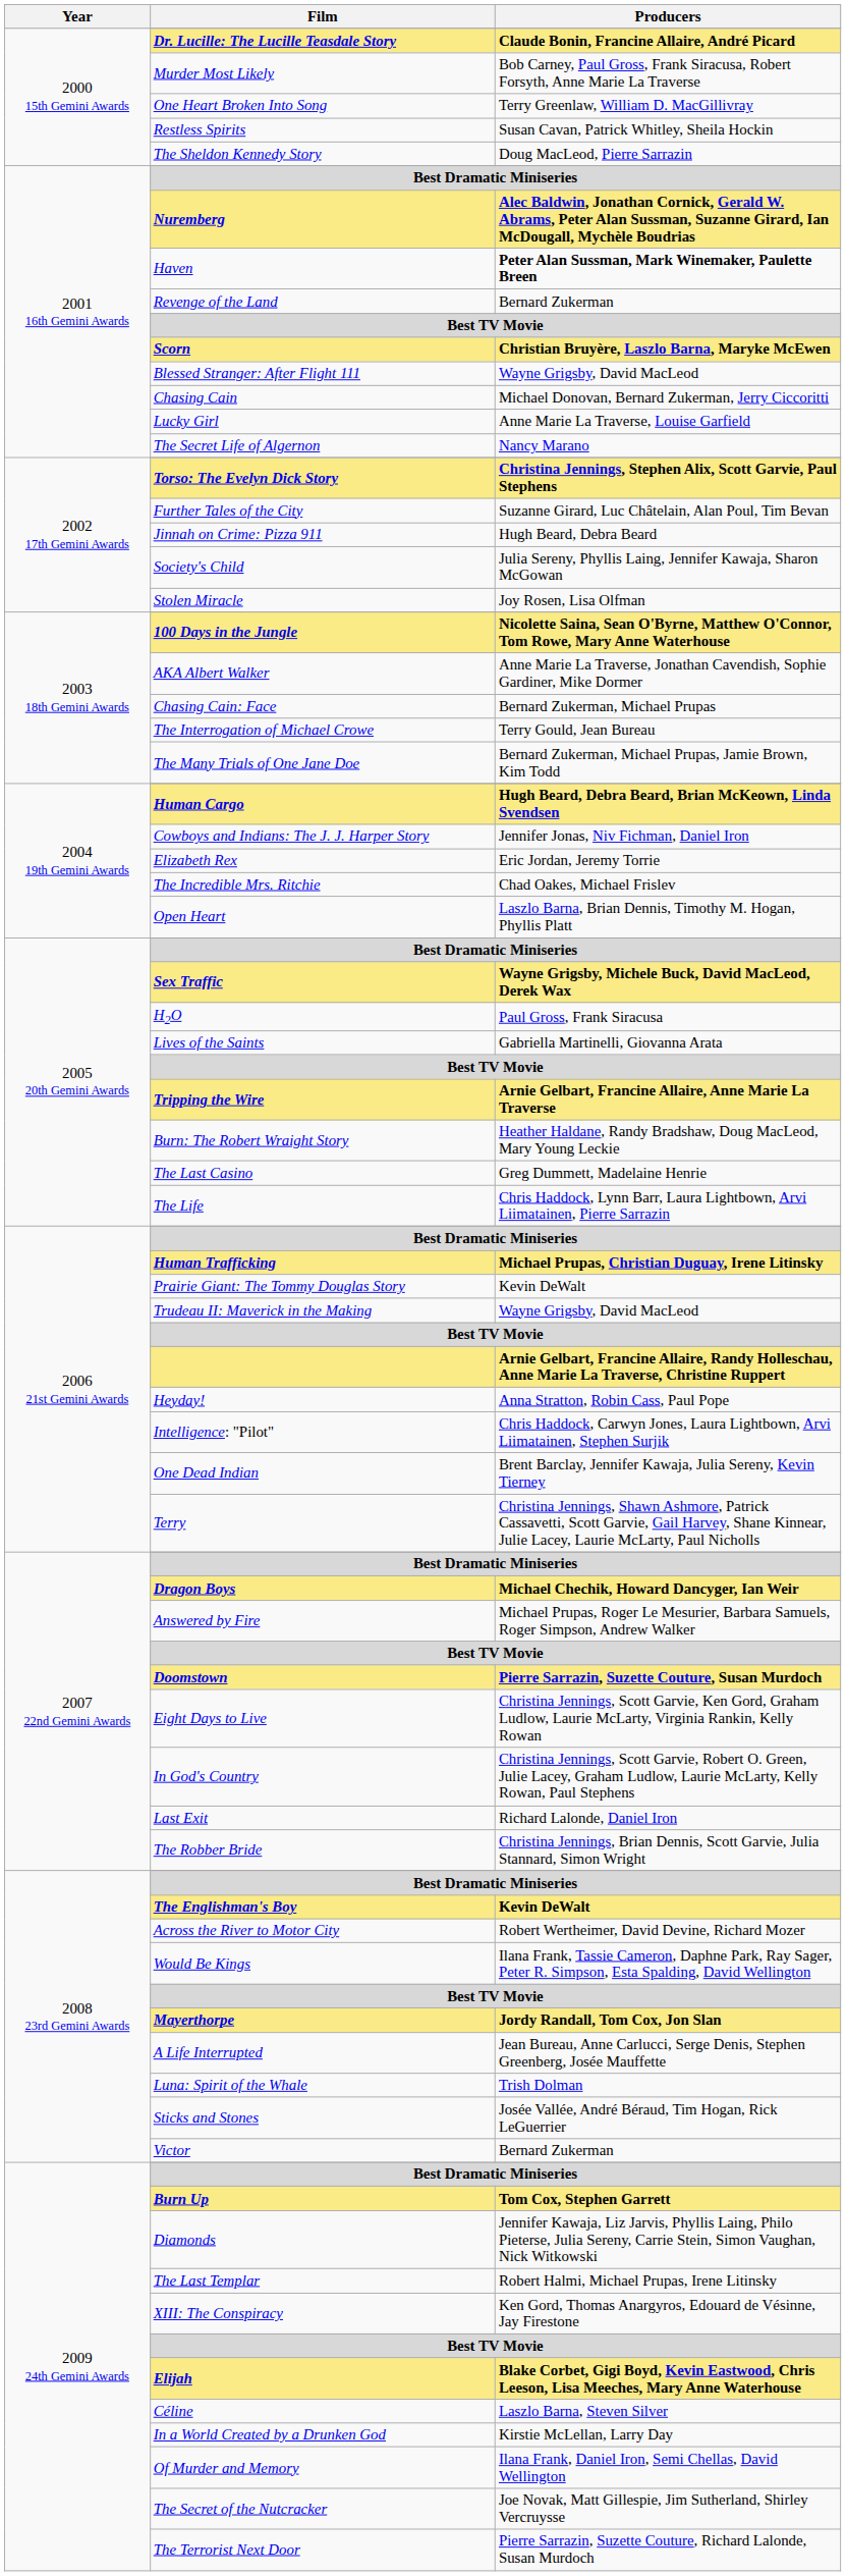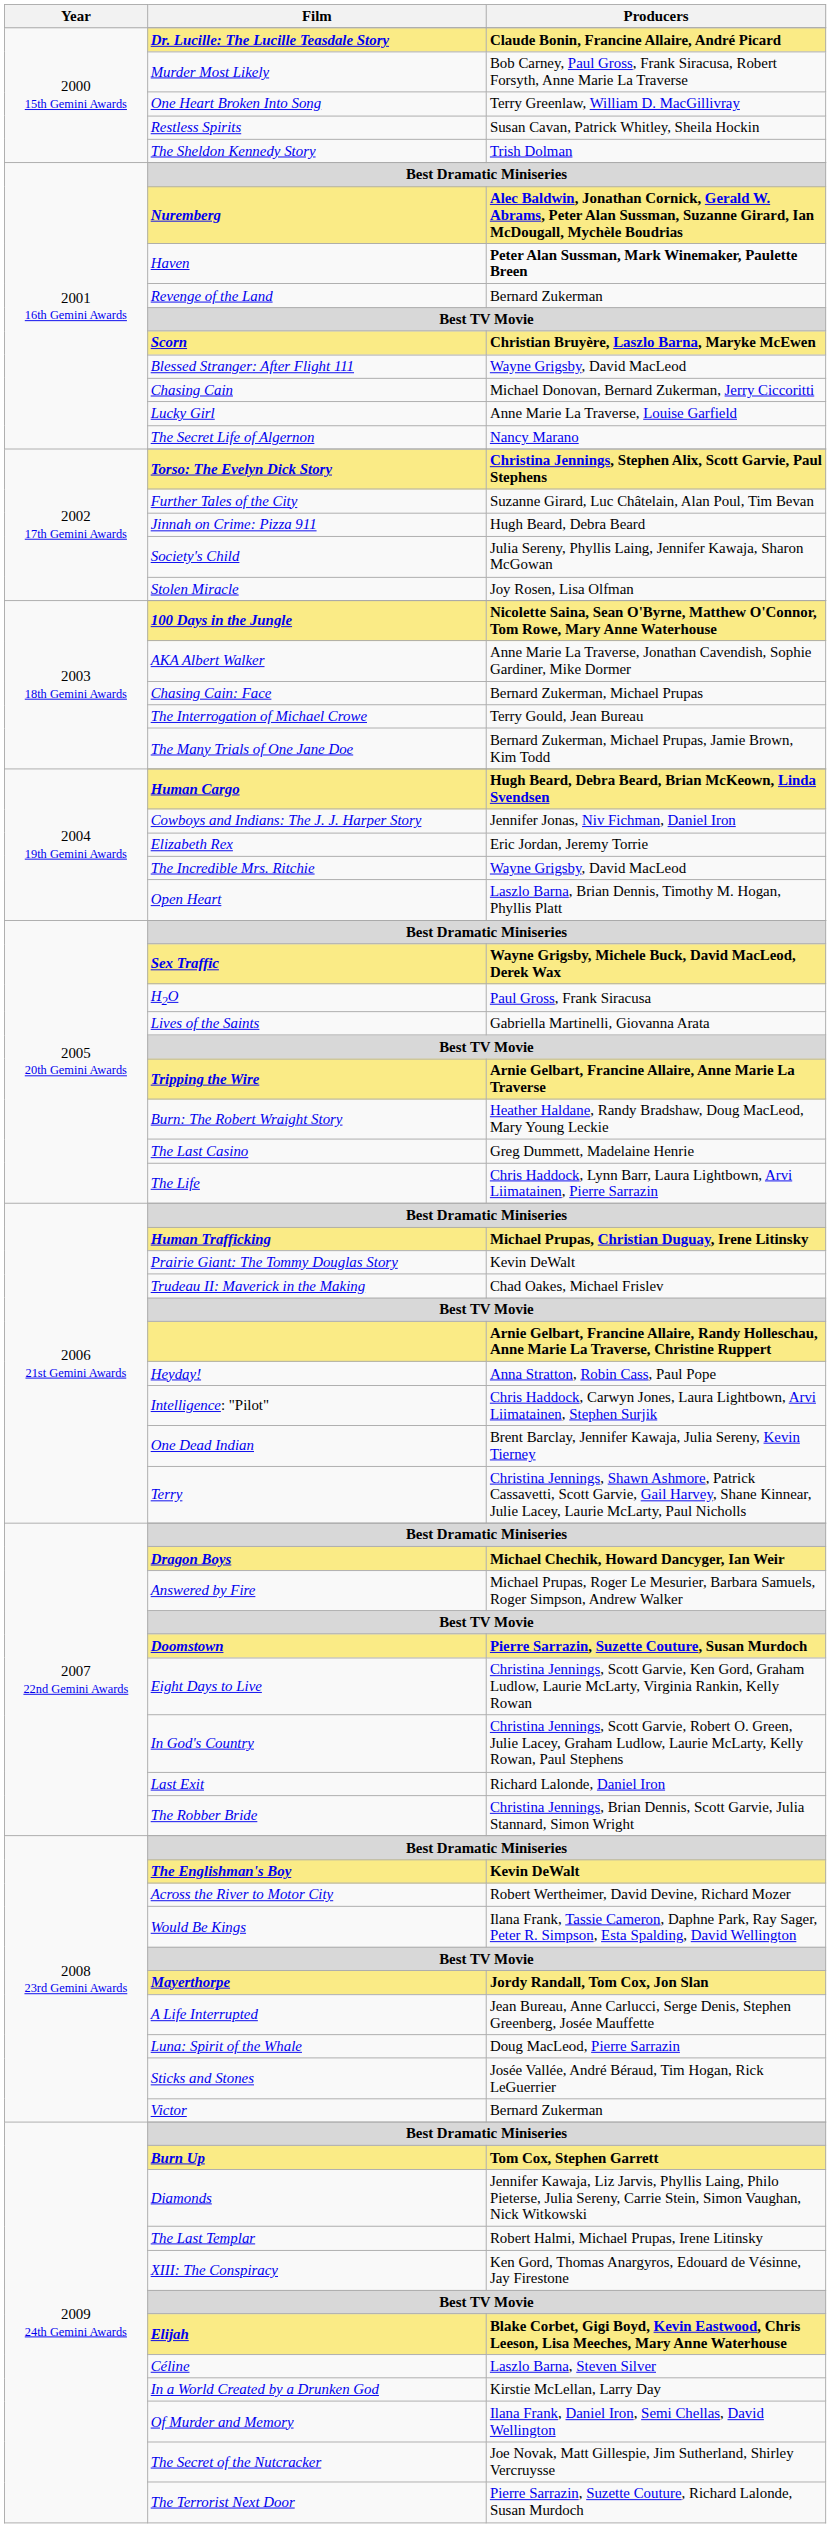The Sheldon Kennedy Story | Producers: Doug MacLeod, Pierre Sarrazin -> Trish Dolman
The Incredible Mrs. Ritchie | Producers: Chad Oakes, Michael Frislev -> Wayne Grigsby, David MacLeod
Trudeau II: Maverick in the Making | Producers: Wayne Grigsby, David MacLeod -> Chad Oakes, Michael Frislev
Luna: Spirit of the Whale | Producers: Trish Dolman -> Doug MacLeod, Pierre Sarrazin
